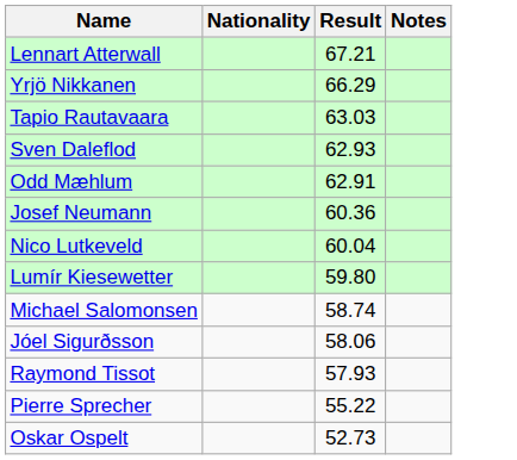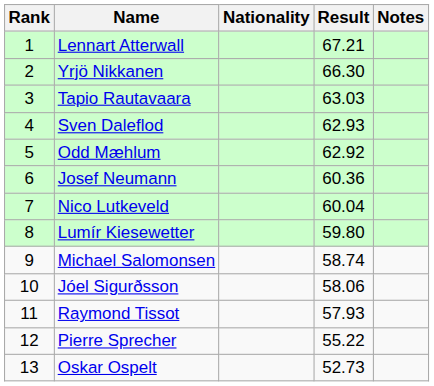+ column: Rank | 1 | 2 | 3 | 4 | 5 | 6 | 7 | 8 | 9 | 10 | 11 | 12 | 13
Yrjö Nikkanen | Result: 66.29 -> 66.30
Odd Mæhlum | Result: 62.91 -> 62.92
